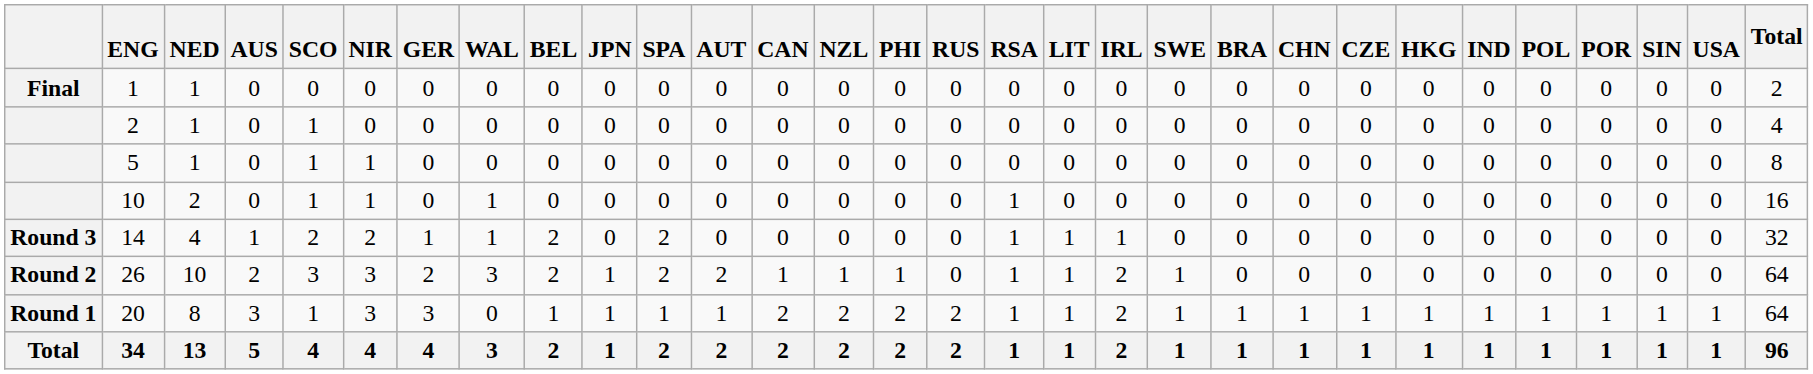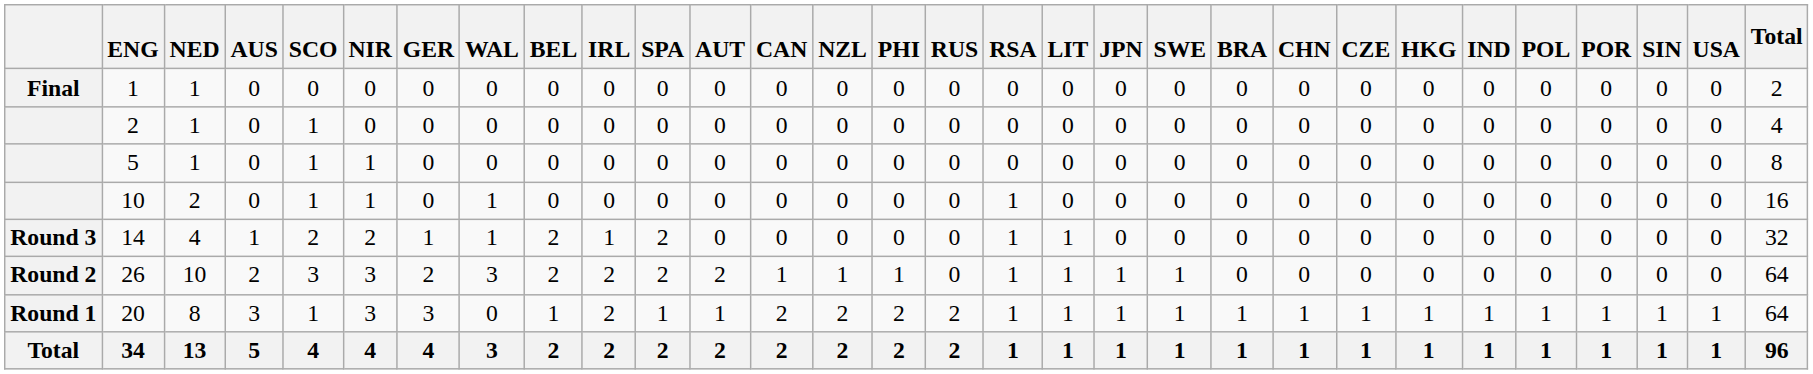columns swapped: IRL <-> JPN
